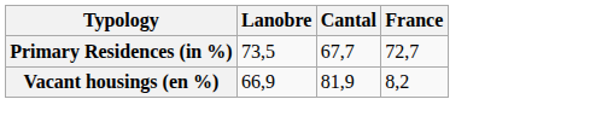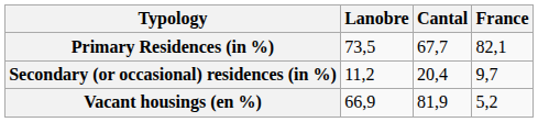Primary Residences (in %) | France: 72,7 -> 82,1
+ row: Secondary (or occasional) residences (in %) | 11,2 | 20,4 | 9,7
Vacant housings (en %) | France: 8,2 -> 5,2
